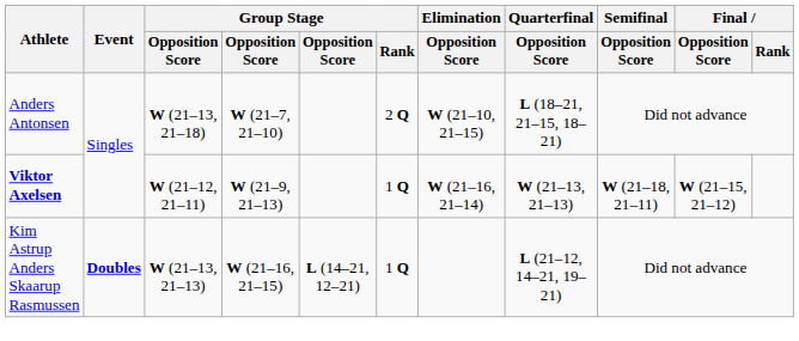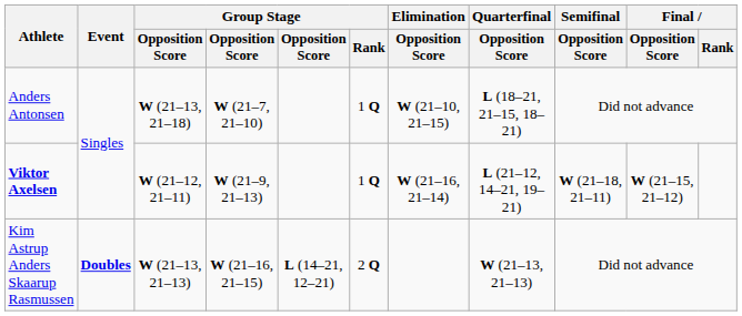Anders Antonsen | Group Stage / Rank: 2 Q -> 1 Q
Viktor Axelsen | Quarterfinal / Opposition Score: W (21–13, 21–13) -> L (21–12, 14–21, 19–21)
Kim Astrup Anders Skaarup Rasmussen | Group Stage / Rank: 1 Q -> 2 Q
Kim Astrup Anders Skaarup Rasmussen | Quarterfinal / Opposition Score: L (21–12, 14–21, 19–21) -> W (21–13, 21–13)
